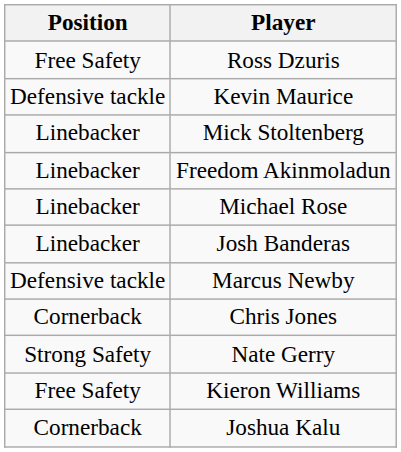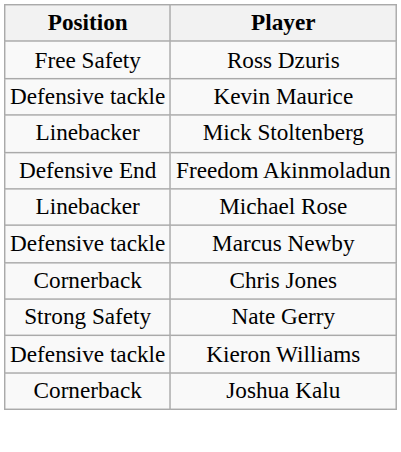Freedom Akinmoladun | Position: Linebacker -> Defensive End
- row: Linebacker | Josh Banderas
Kieron Williams | Position: Free Safety -> Defensive tackle
